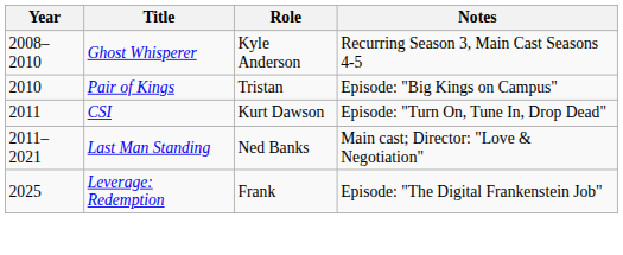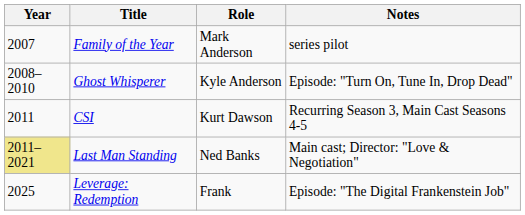+ row: 2007 | Family of the Year | Mark Anderson | series pilot
Ghost Whisperer | Notes: Recurring Season 3, Main Cast Seasons 4-5 -> Episode: "Turn On, Tune In, Drop Dead"
- row: 2010 | Pair of Kings | Tristan | Episode: "Big Kings on Campus"
CSI | Notes: Episode: "Turn On, Tune In, Drop Dead" -> Recurring Season 3, Main Cast Seasons 4-5
Last Man Standing | Year: no background -> khaki background
